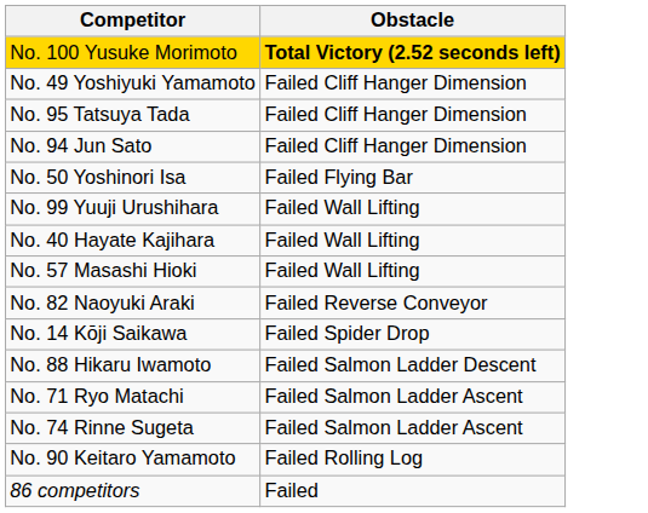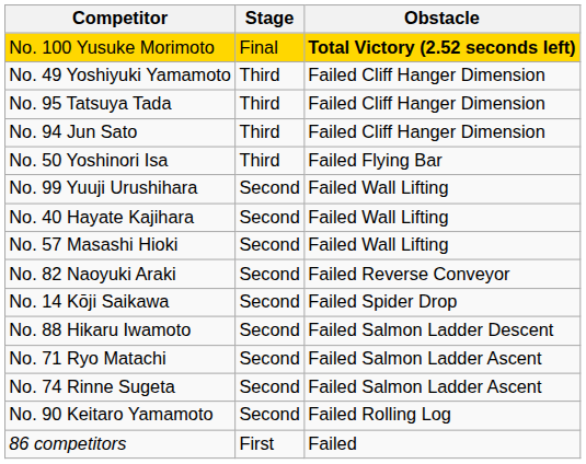+ column: Stage | Final | Third | Third | Third | Third | Second | Second | Second | Second | Second | Second | Second | Second | Second | First
